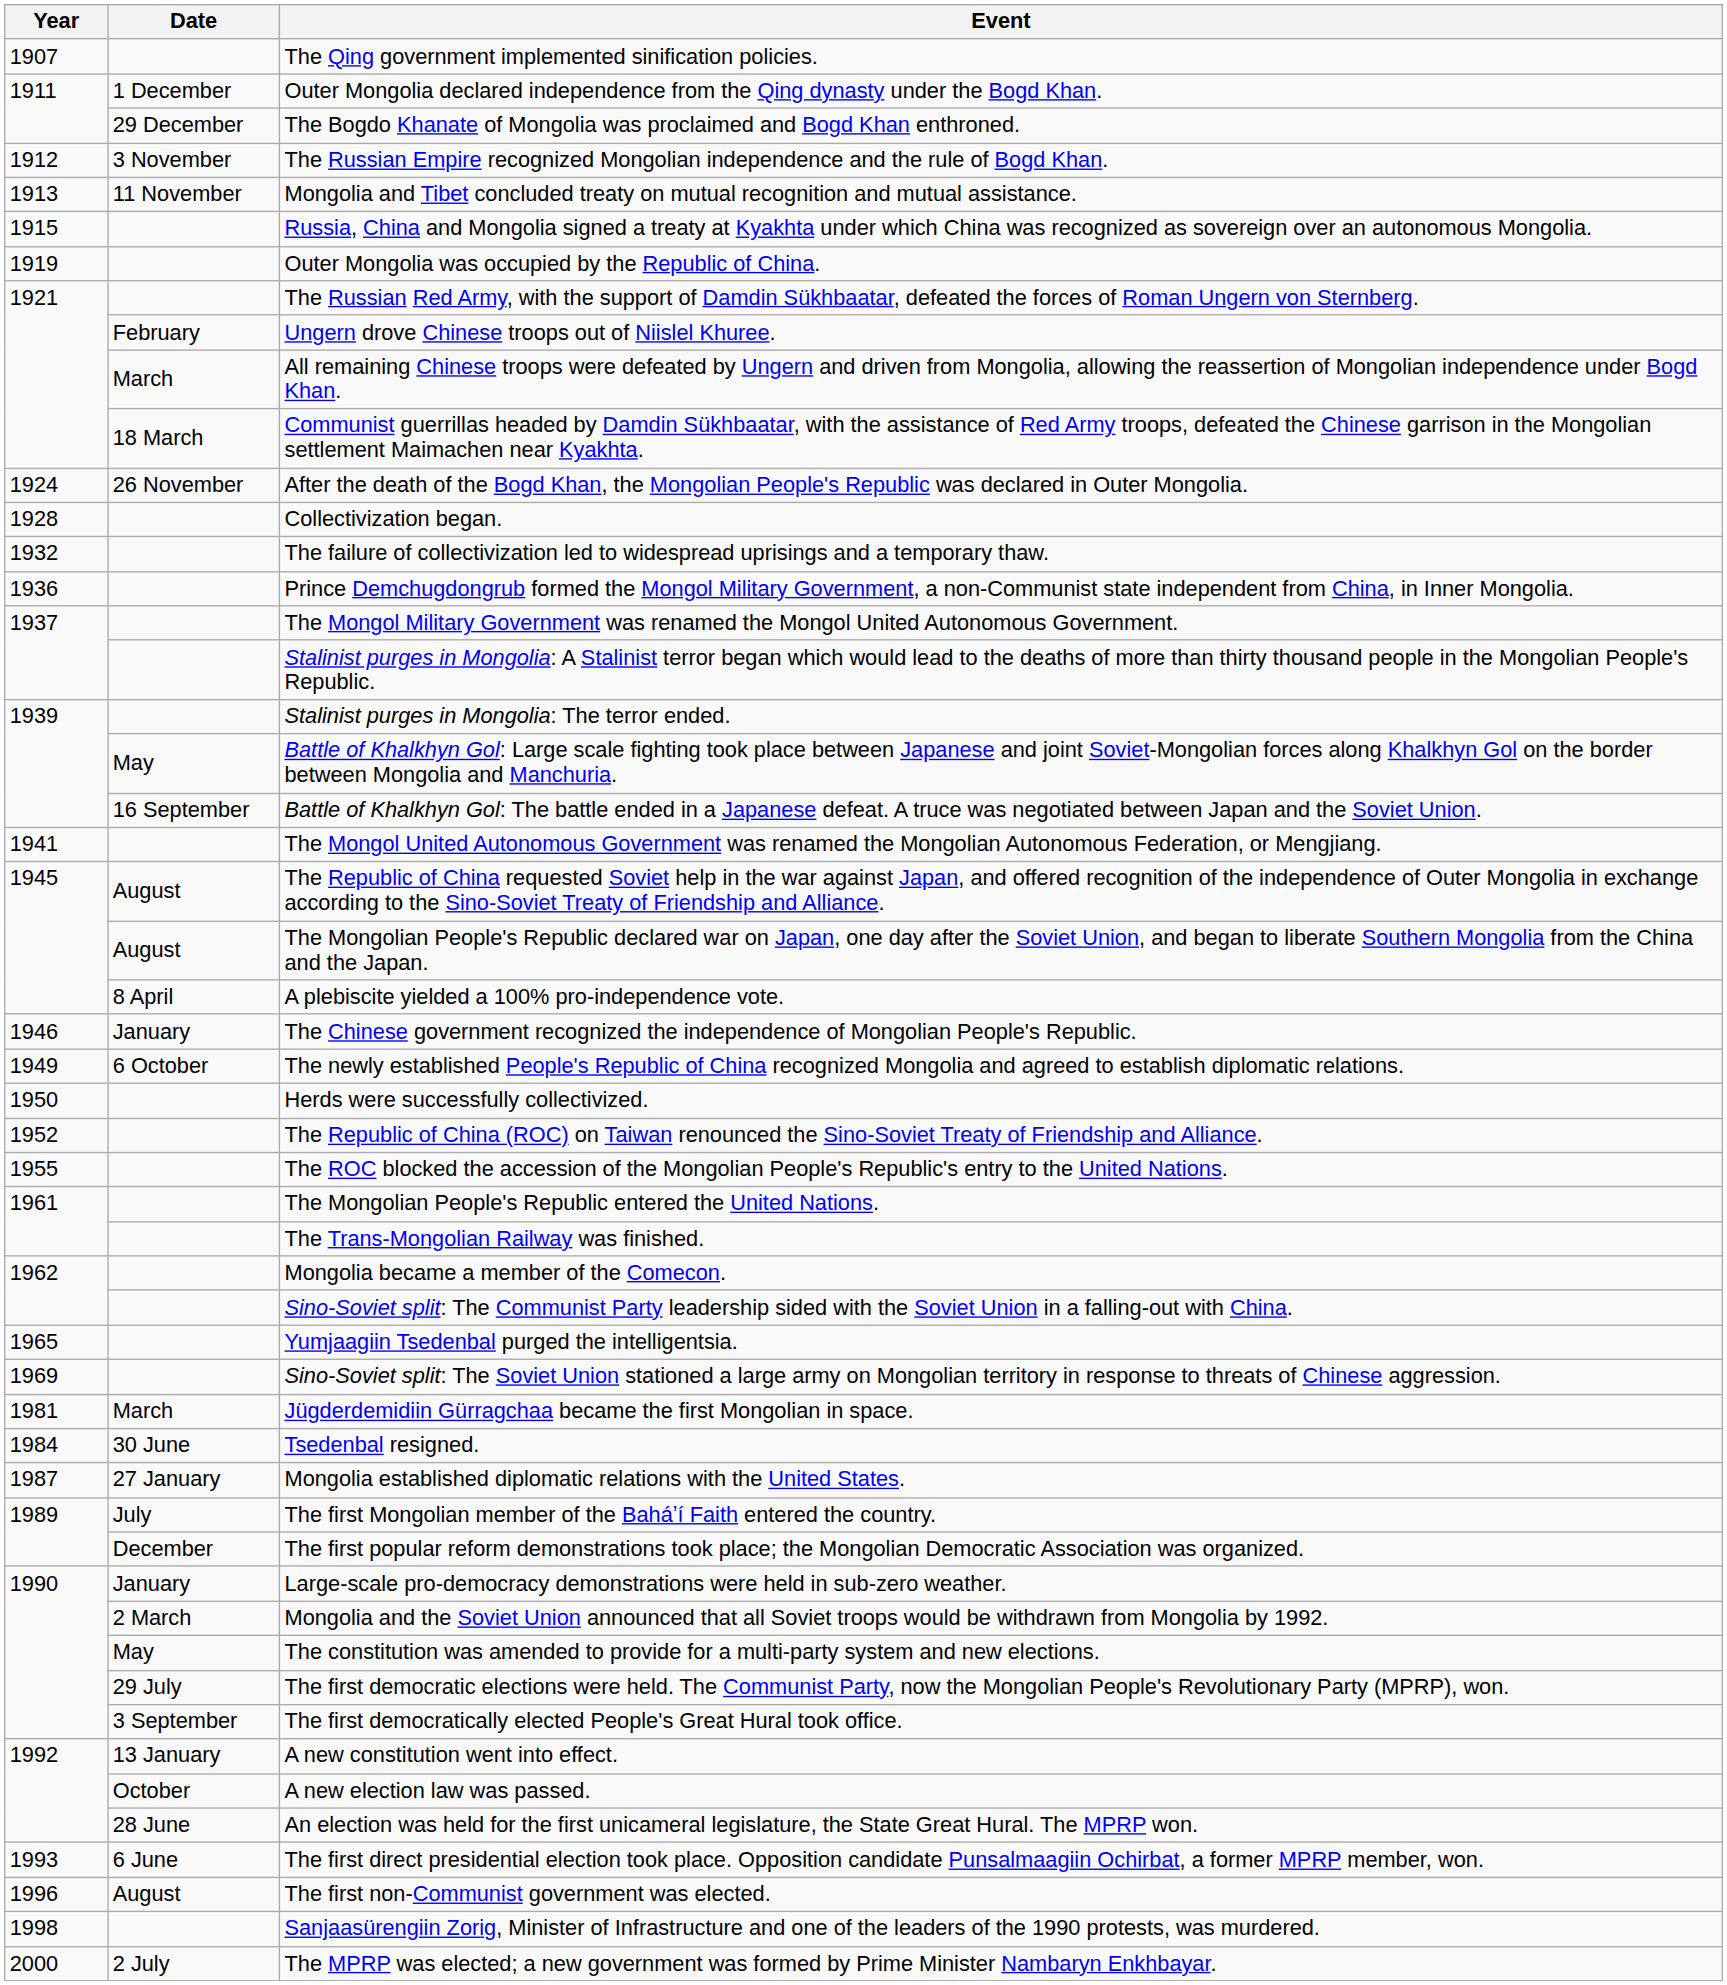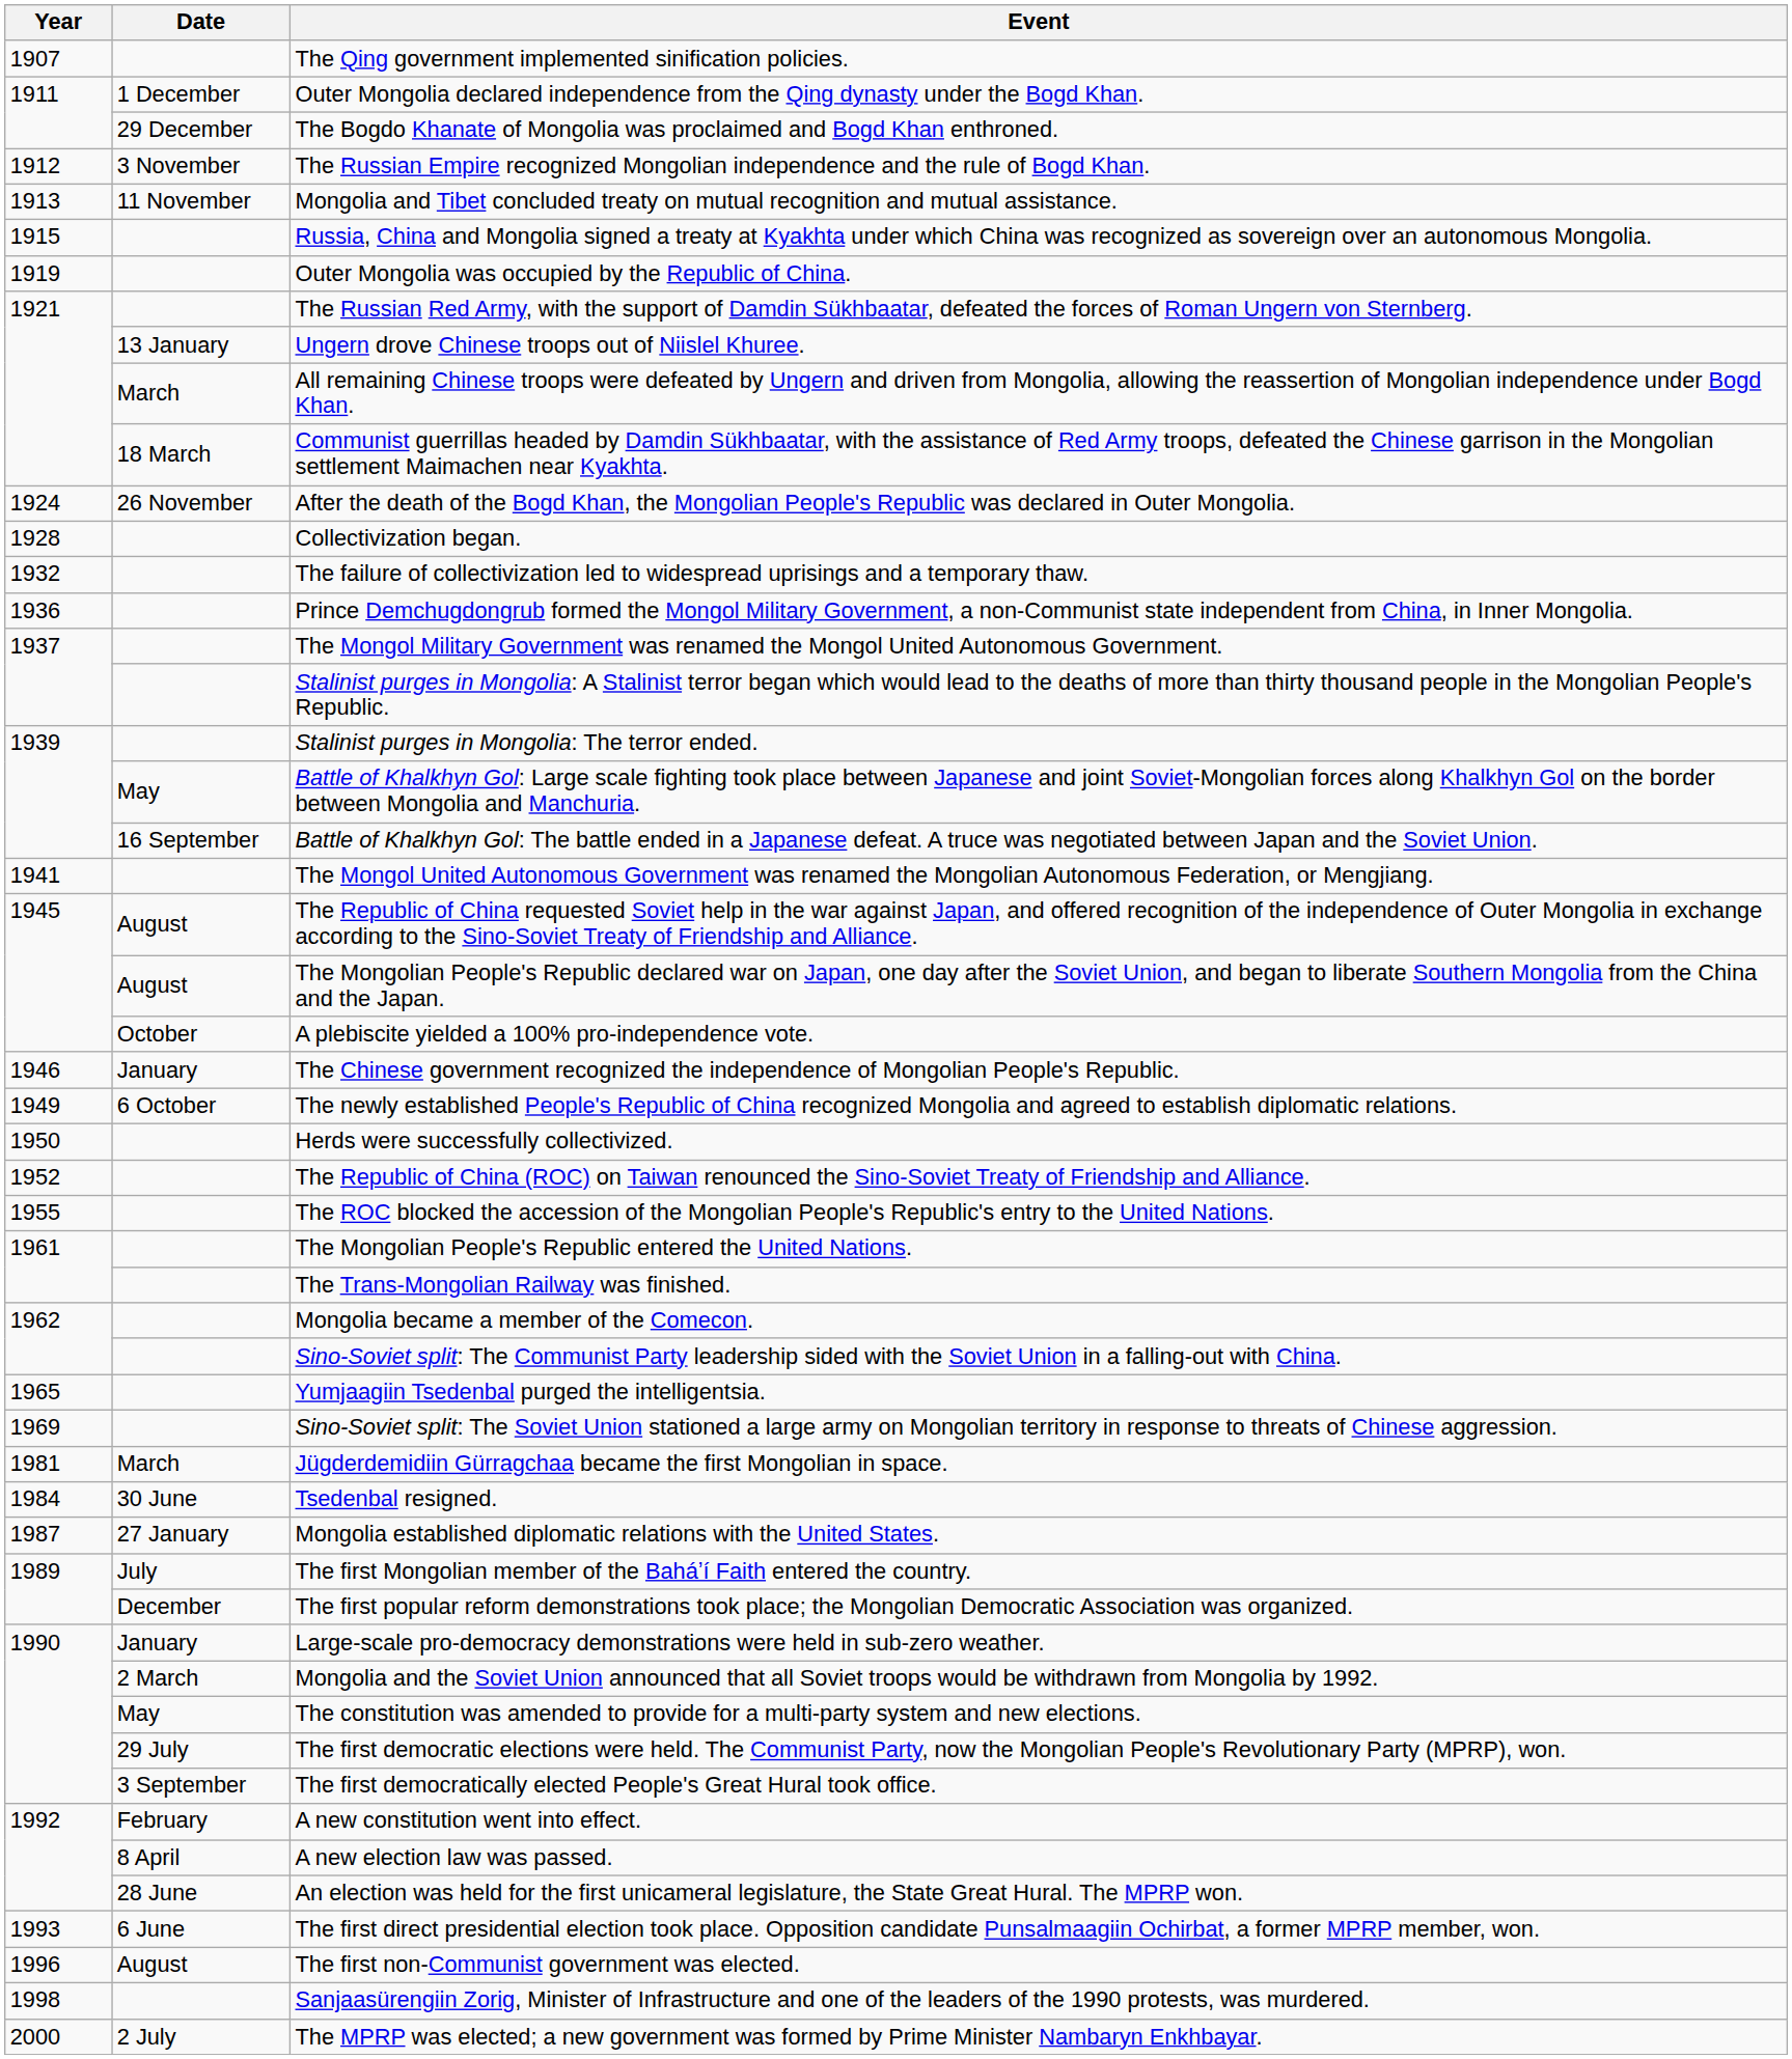Ungern drove Chinese troops out of Niislel Khuree. | Date: February -> 13 January
A plebiscite yielded a 100% pro-independence vote. | Date: 8 April -> October
A new constitution went into effect. | Date: 13 January -> February
A new election law was passed. | Date: October -> 8 April
